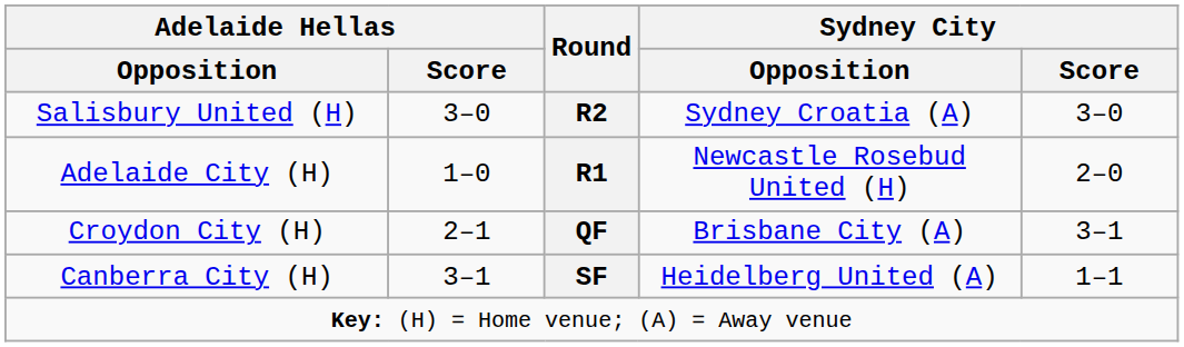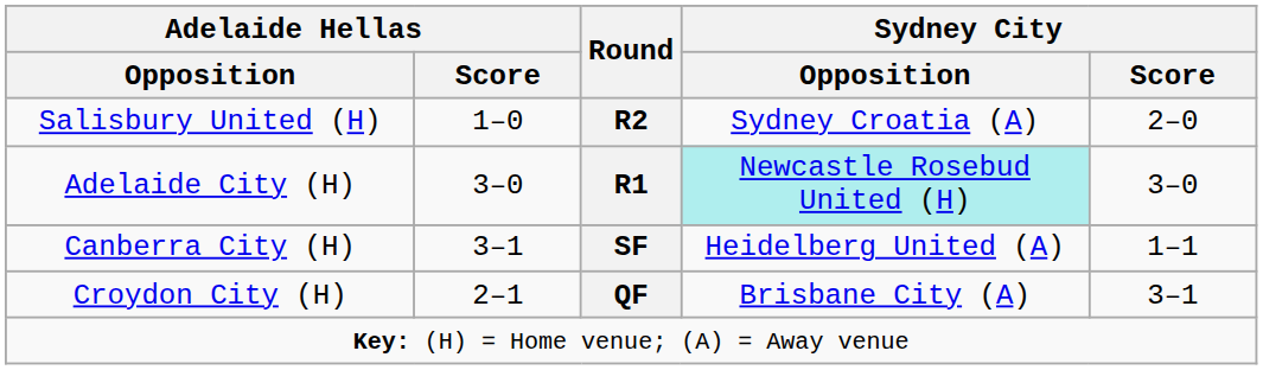Salisbury United (H) | Adelaide Hellas / Score: 3–0 -> 1–0
Salisbury United (H) | Sydney City / Score: 3–0 -> 2–0
Adelaide City (H) | Adelaide Hellas / Score: 1–0 -> 3–0
Adelaide City (H) | Sydney City / Opposition: no background -> paleturquoise background
Adelaide City (H) | Sydney City / Score: 2–0 -> 3–0
rows swapped: Croydon City (H) <-> Canberra City (H)
